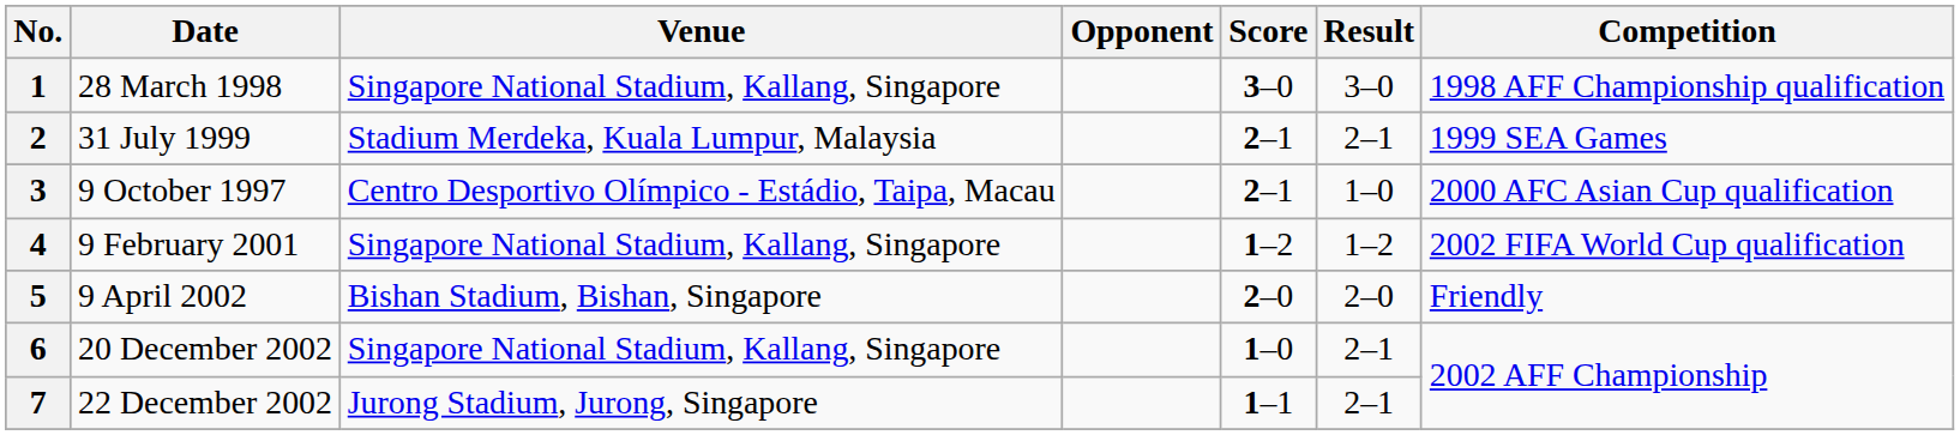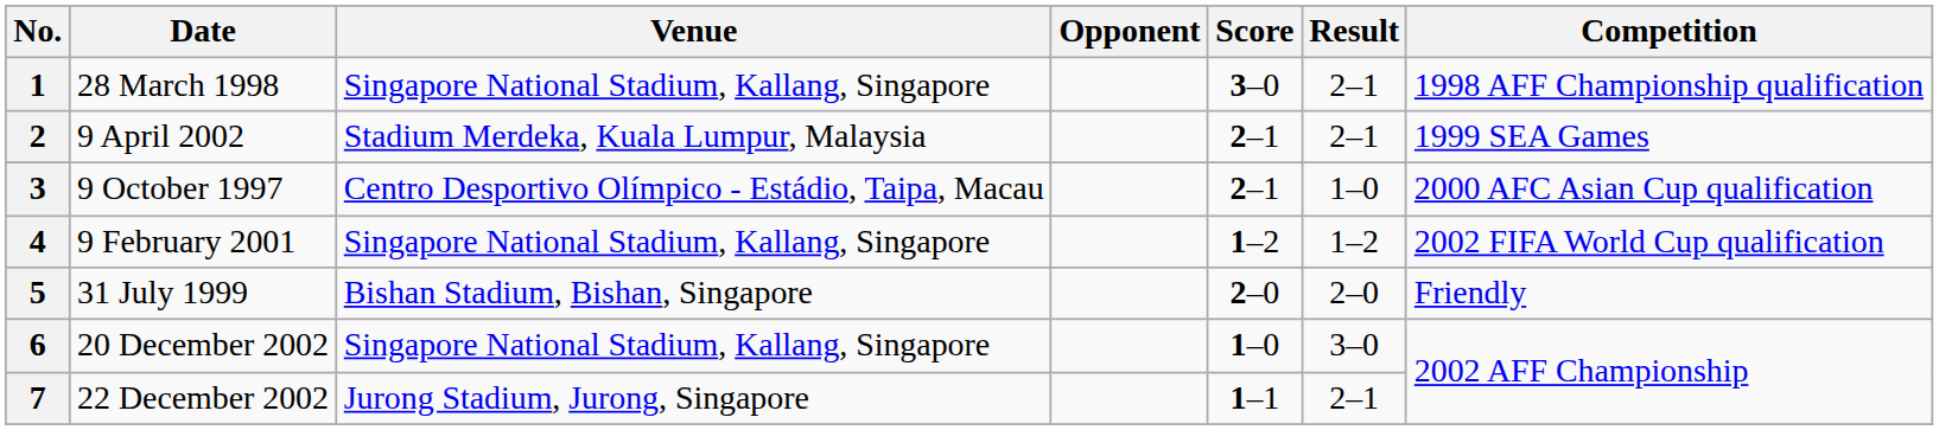1 | Result: 3–0 -> 2–1
2 | Date: 31 July 1999 -> 9 April 2002
5 | Date: 9 April 2002 -> 31 July 1999
6 | Result: 2–1 -> 3–0
